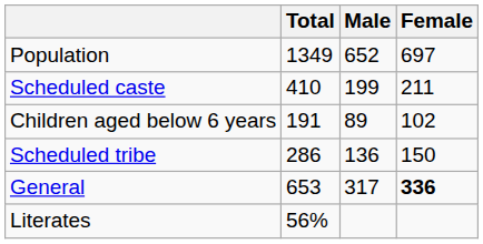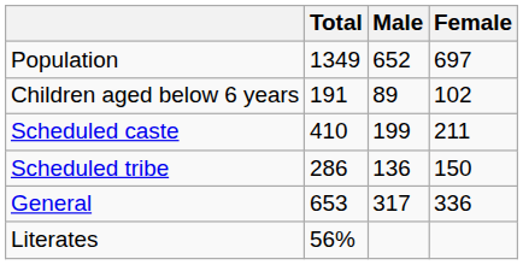rows swapped: Children aged below 6 years <-> Scheduled caste
General | Female: bold -> normal
